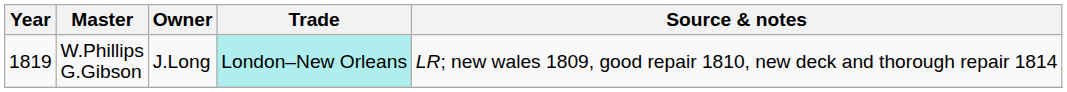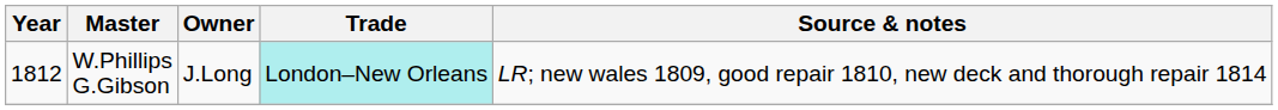W.Phillips G.Gibson | Year: 1819 -> 1812
